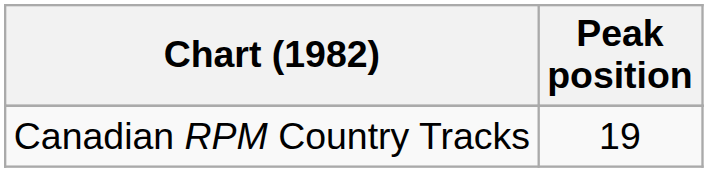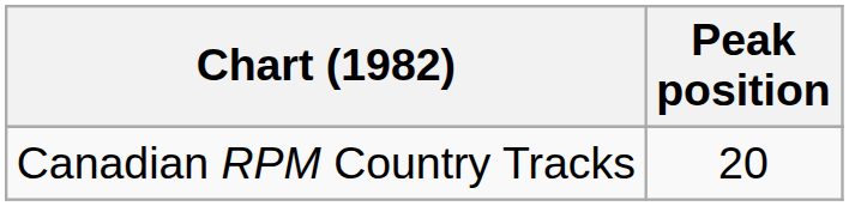Canadian RPM Country Tracks | Peak position: 19 -> 20
